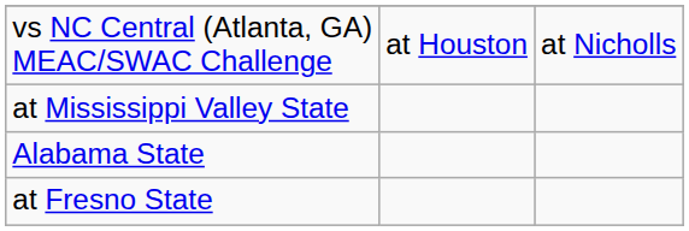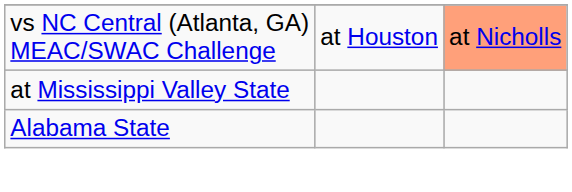vs NC Central (Atlanta, GA) MEAC/SWAC Challenge | column 3: no background -> lightsalmon background
- row: at Fresno State
